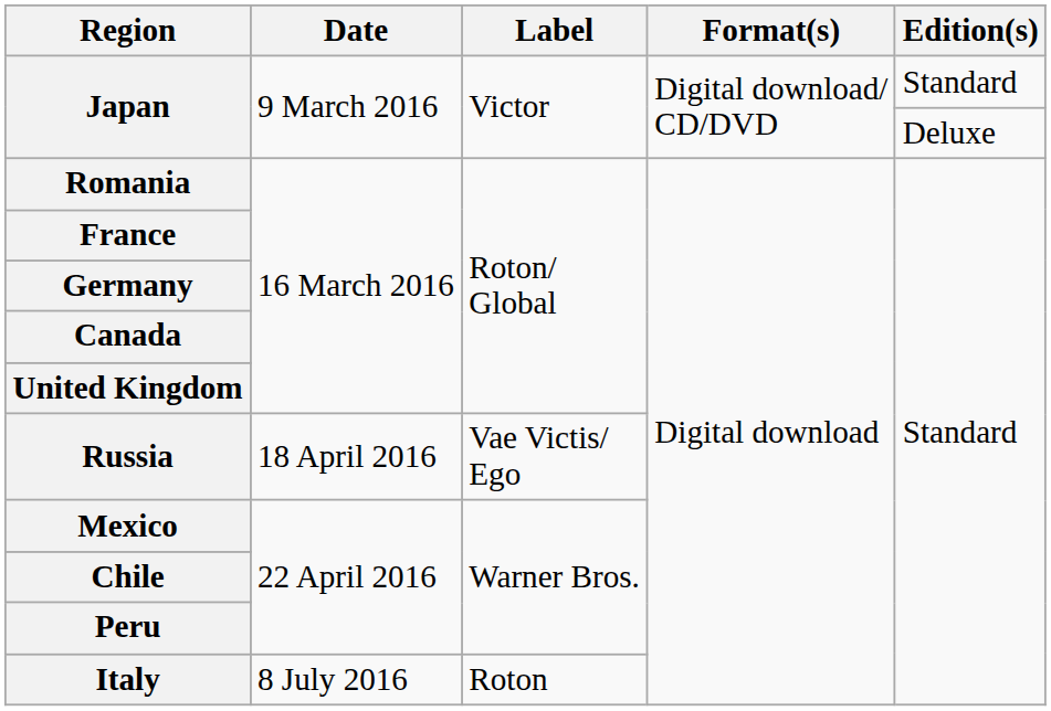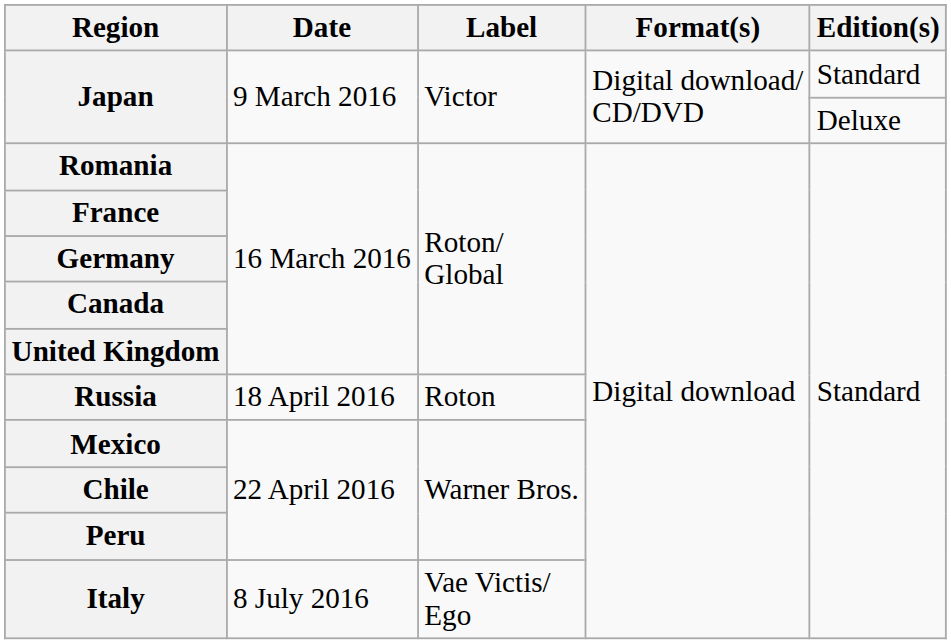Russia | Label: Vae Victis/ Ego -> Roton
Italy | Label: Roton -> Vae Victis/ Ego
